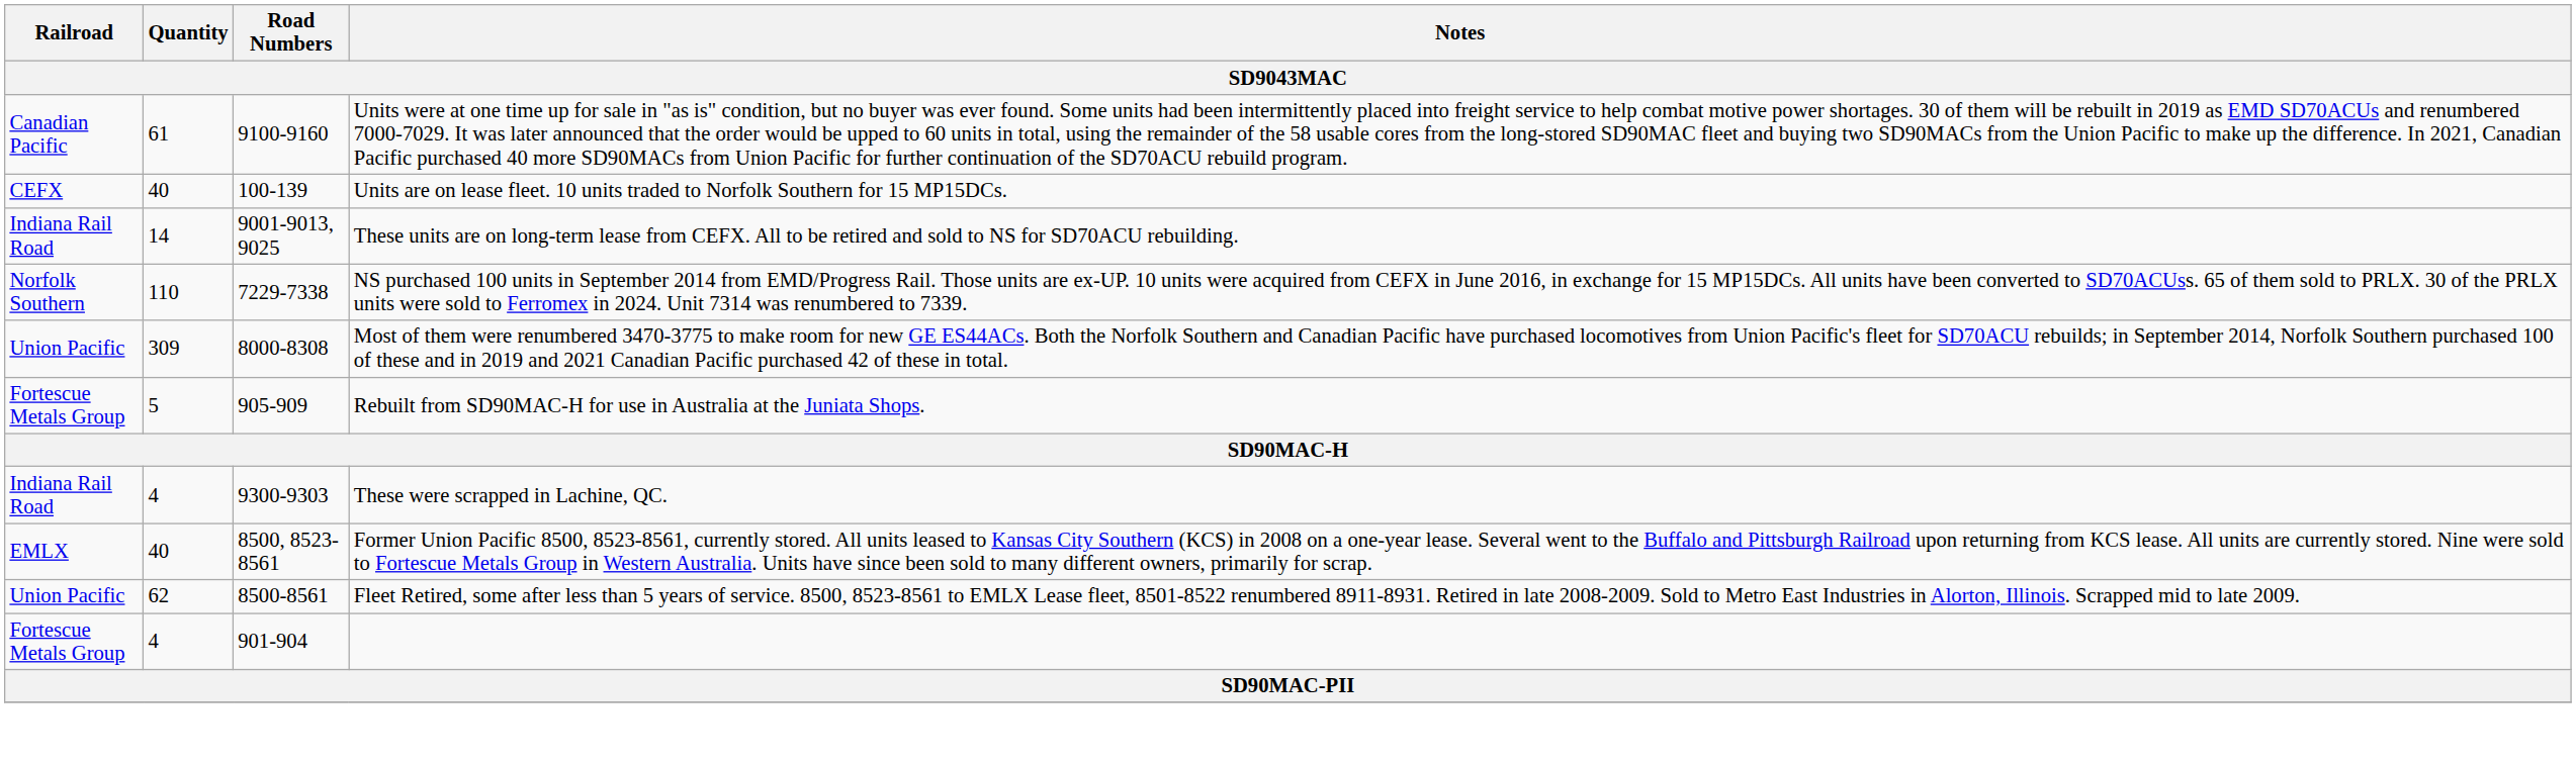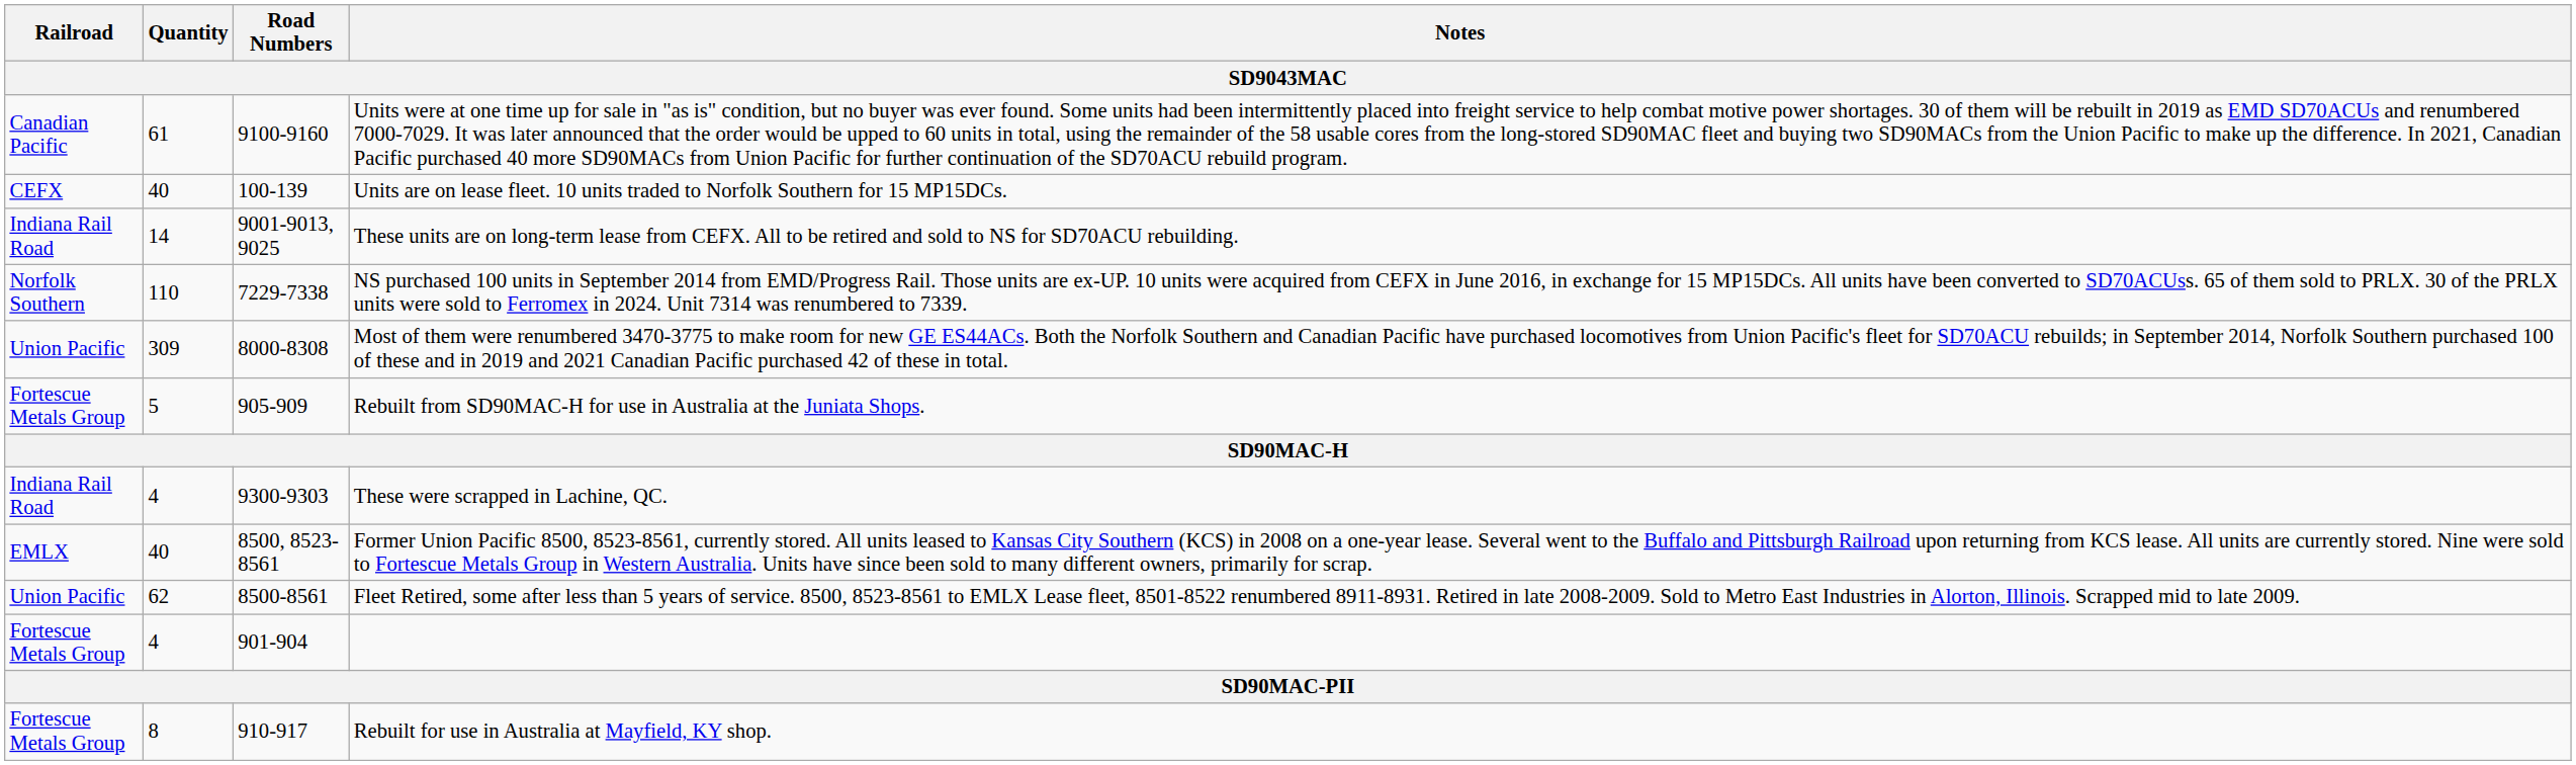+ row: Fortescue Metals Group | 8 | 910-917 | Rebuilt for use in Australia at Mayfield, KY shop.
